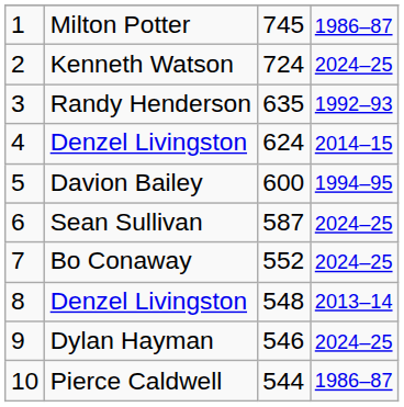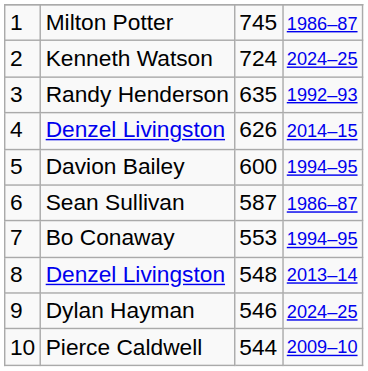4 / Denzel Livingston | column 3: 624 -> 626
Sean Sullivan | column 4: 2024–25 -> 1986–87
Bo Conaway | column 3: 552 -> 553
Bo Conaway | column 4: 2024–25 -> 1994–95
Pierce Caldwell | column 4: 1986–87 -> 2009–10
